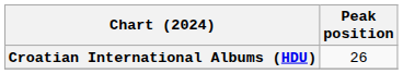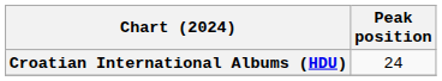Croatian International Albums (HDU) | Peak position: 26 -> 24
